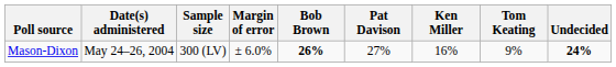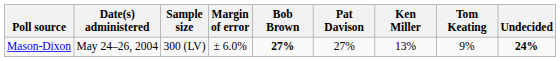Mason-Dixon | Bob Brown: 26% -> 27%
Mason-Dixon | Ken Miller: 16% -> 13%
